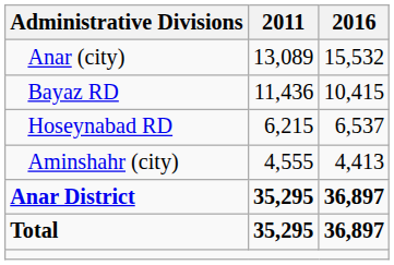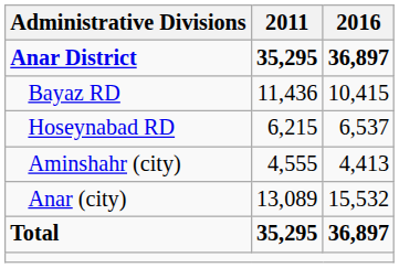rows swapped: Anar District <-> Anar (city)
